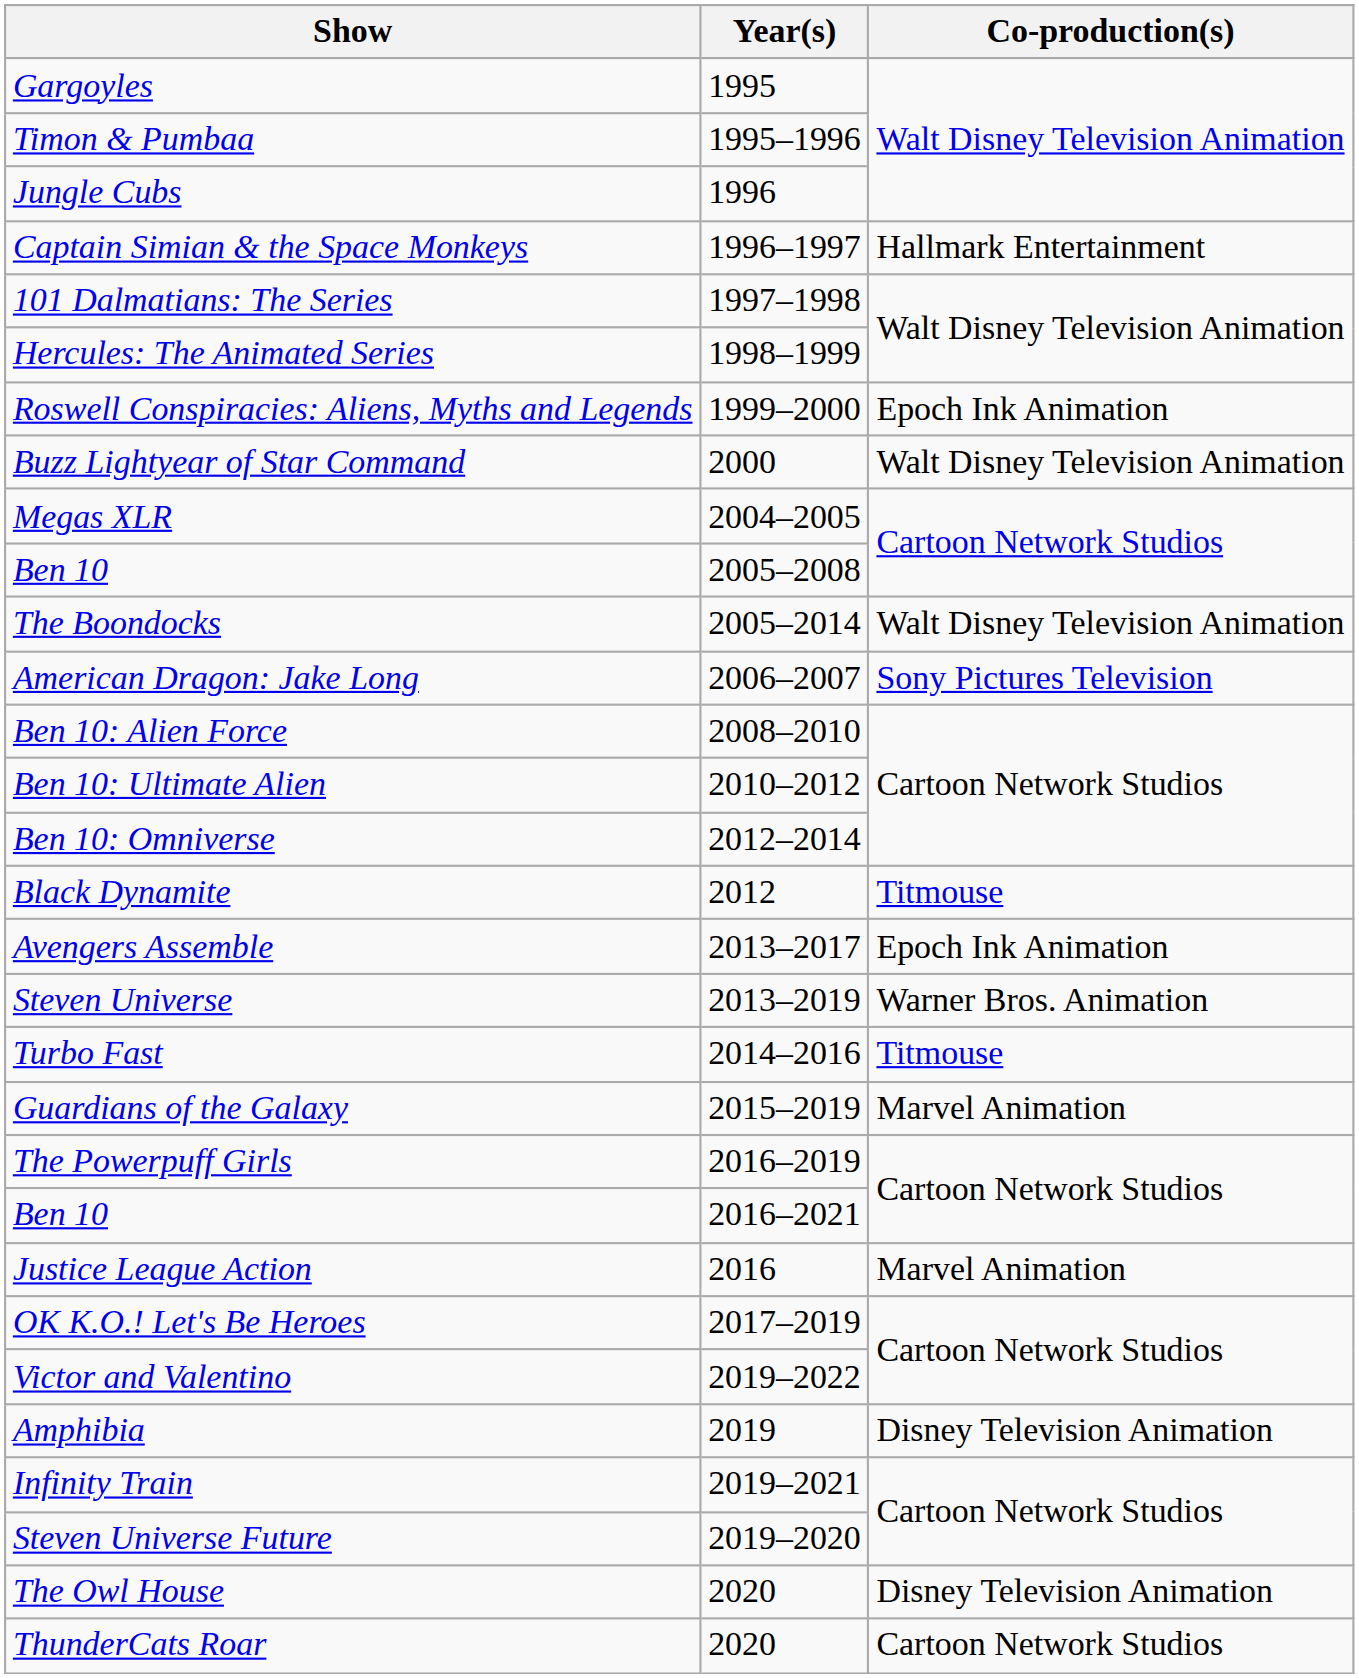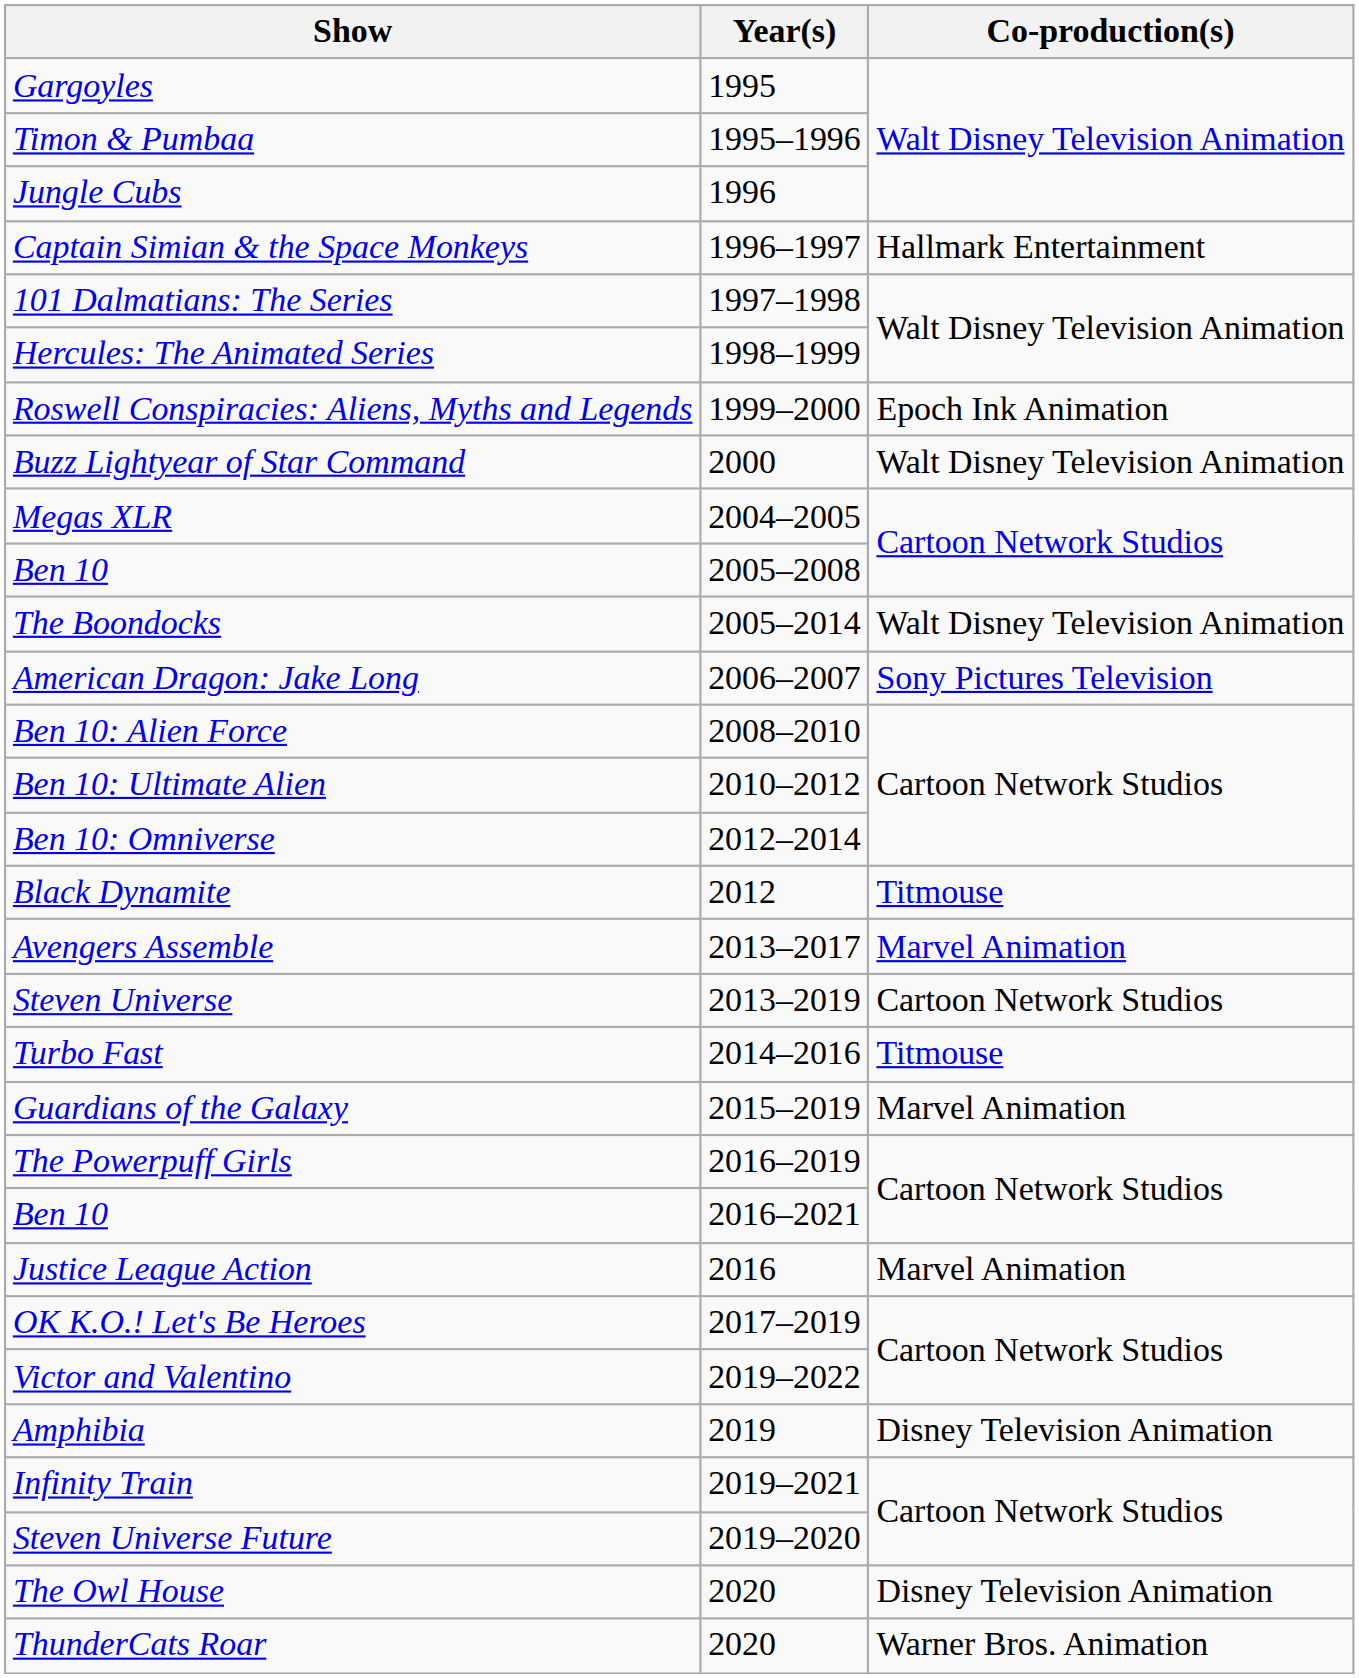Avengers Assemble | Co-production(s): Epoch Ink Animation -> Marvel Animation
Steven Universe | Co-production(s): Warner Bros. Animation -> Cartoon Network Studios
ThunderCats Roar | Co-production(s): Cartoon Network Studios -> Warner Bros. Animation
